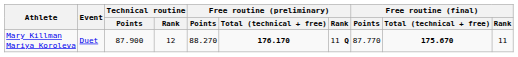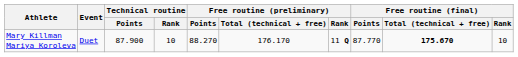Mary Killman Mariya Koroleva | Technical routine / Rank: 12 -> 10
Mary Killman Mariya Koroleva | Free routine (preliminary) / Total (technical + free): bold -> normal
Mary Killman Mariya Koroleva | Free routine (final) / Rank: 11 -> 10
